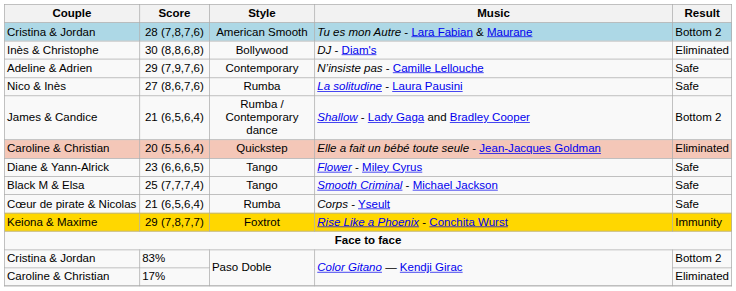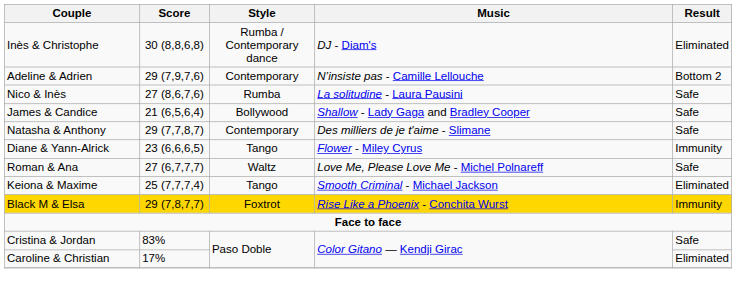- row: Cristina & Jordan | 28 (7,8,7,6) | American Smooth | Tu es mon Autre - Lara Fabian & Maurane | Bottom 2
DJ - Diam's | Style: Bollywood -> Rumba / Contemporary dance
N’insiste pas - Camille Lellouche | Result: Safe -> Bottom 2
Shallow - Lady Gaga and Bradley Cooper | Style: Rumba / Contemporary dance -> Bollywood
Shallow - Lady Gaga and Bradley Cooper | Result: Bottom 2 -> Safe
+ row: Natasha & Anthony | 29 (7,7,8,7) | Contemporary | Des milliers de je t'aime - Slimane | Safe
- row: Caroline & Christian | 20 (5,5,6,4) | Quickstep | Elle a fait un bébé toute seule - Jean-Jacques Goldman | Eliminated
Flower - Miley Cyrus | Result: Safe -> Immunity
+ row: Roman & Ana | 27 (6,7,7,7) | Waltz | Love Me, Please Love Me - Michel Polnareff | Safe
Smooth Criminal - Michael Jackson | Couple: Black M & Elsa -> Keiona & Maxime
Smooth Criminal - Michael Jackson | Result: Safe -> Eliminated
- row: Cœur de pirate & Nicolas | 21 (6,5,6,4) | Rumba | Corps - Yseult | Safe
Rise Like a Phoenix - Conchita Wurst | Couple: Keiona & Maxime -> Black M & Elsa
83% / Color Gitano — Kendji Girac | Result: Bottom 2 -> Safe
